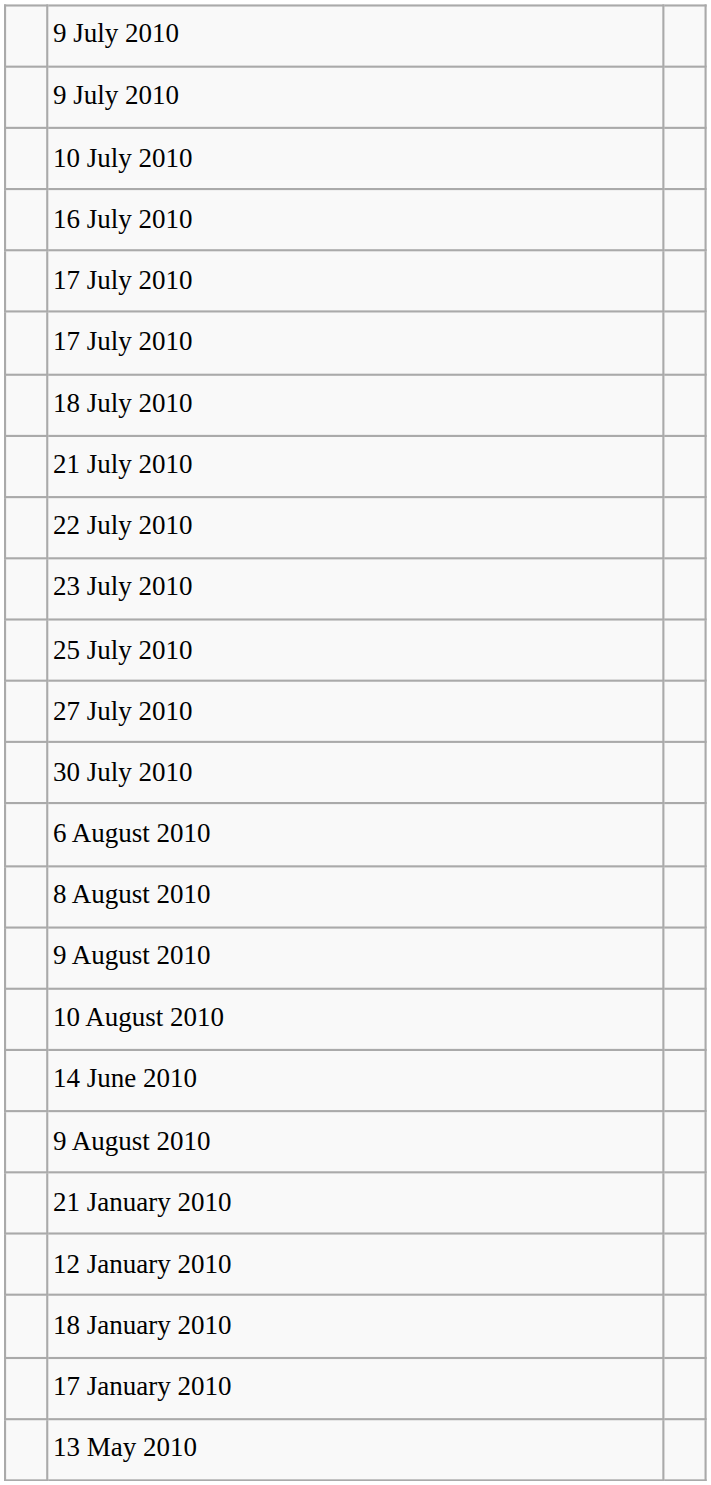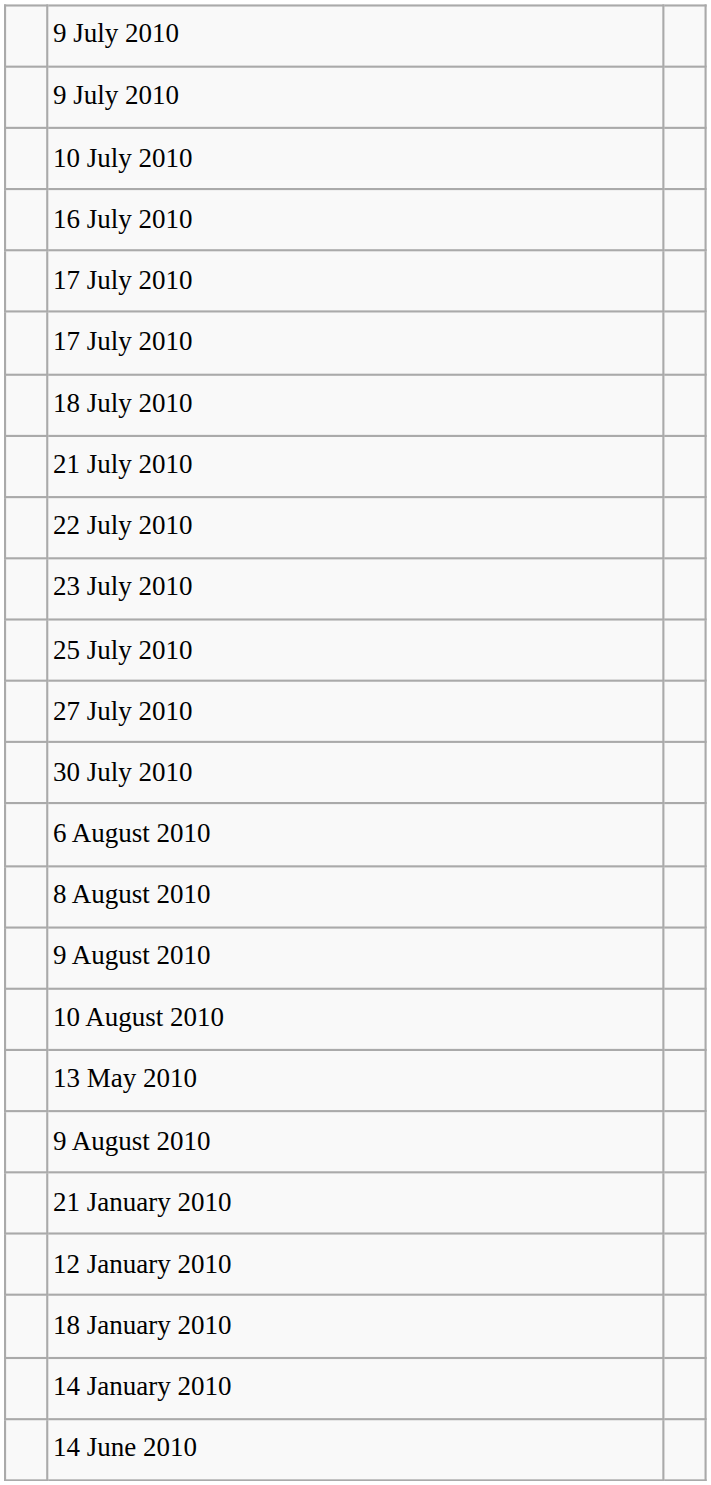rows swapped: 14 June 2010 <-> 13 May 2010
- row: 17 January 2010
+ row: 14 January 2010
